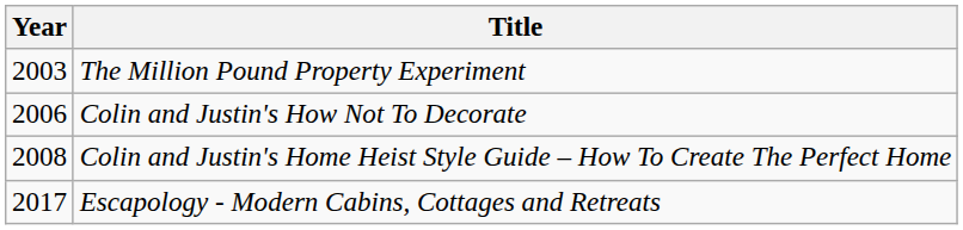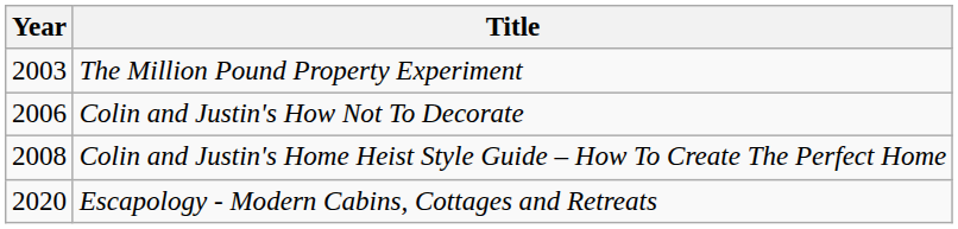Escapology - Modern Cabins, Cottages and Retreats | Year: 2017 -> 2020
